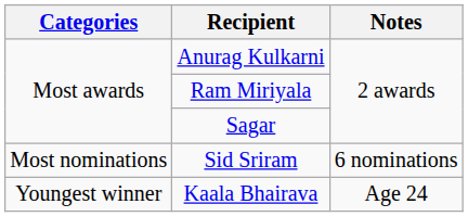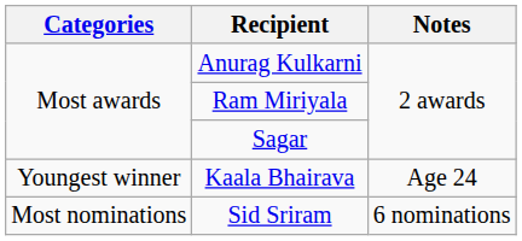rows swapped: Sid Sriram <-> Kaala Bhairava
